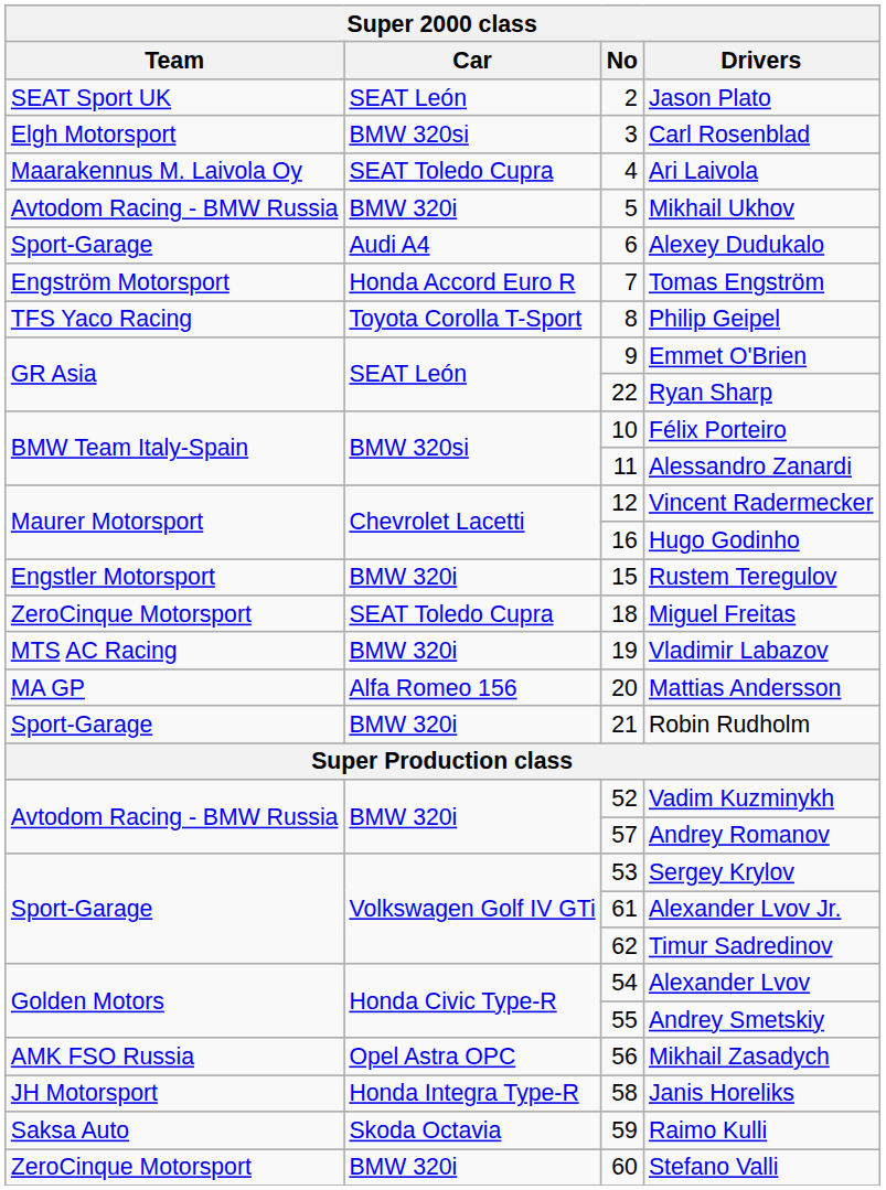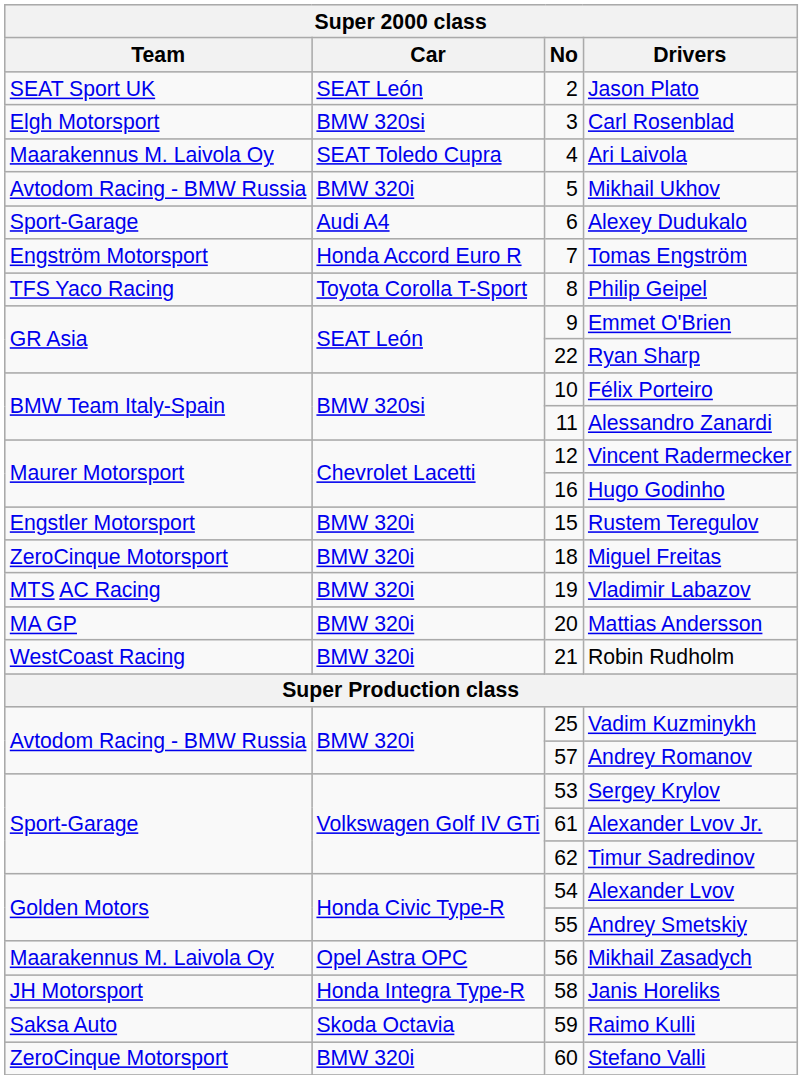Miguel Freitas | Car: SEAT Toledo Cupra -> BMW 320i
Mattias Andersson | Car: Alfa Romeo 156 -> BMW 320i
Robin Rudholm | Team: Sport-Garage -> WestCoast Racing
Vadim Kuzminykh | No: 52 -> 25
Mikhail Zasadych | Team: AMK FSO Russia -> Maarakennus M. Laivola Oy
